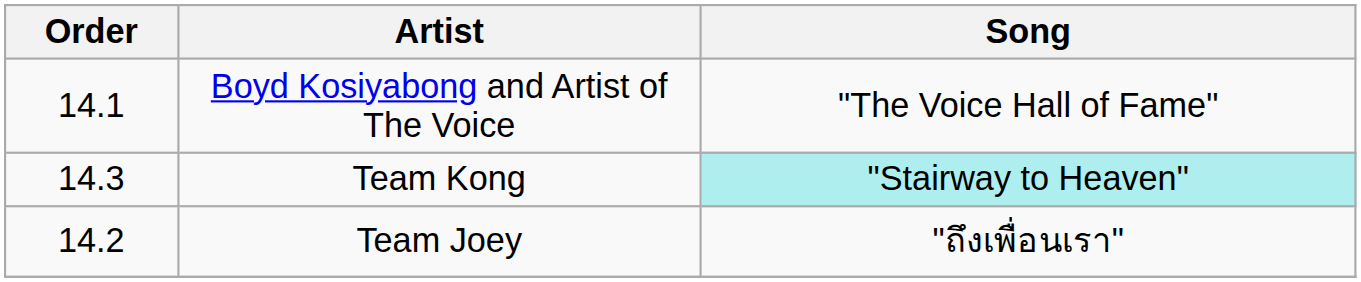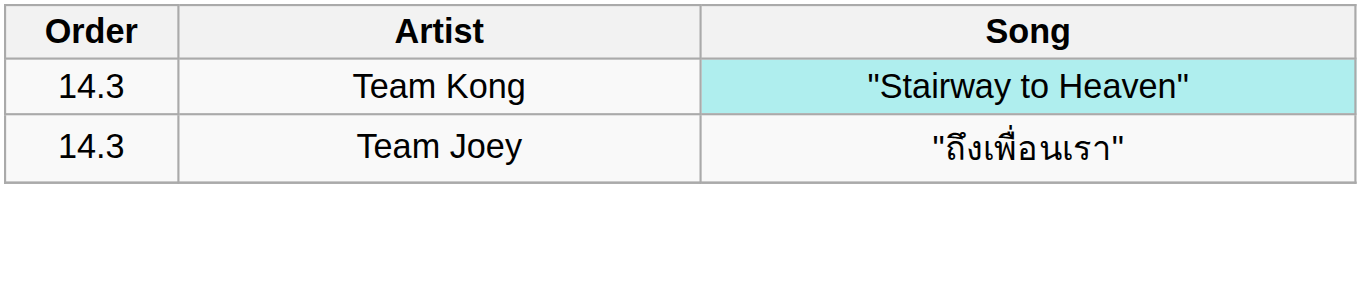- row: 14.1 | Boyd Kosiyabong and Artist of The Voice | "The Voice Hall of Fame"
Team Joey | Order: 14.2 -> 14.3
